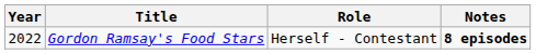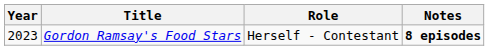Gordon Ramsay's Food Stars | Year: 2022 -> 2023
